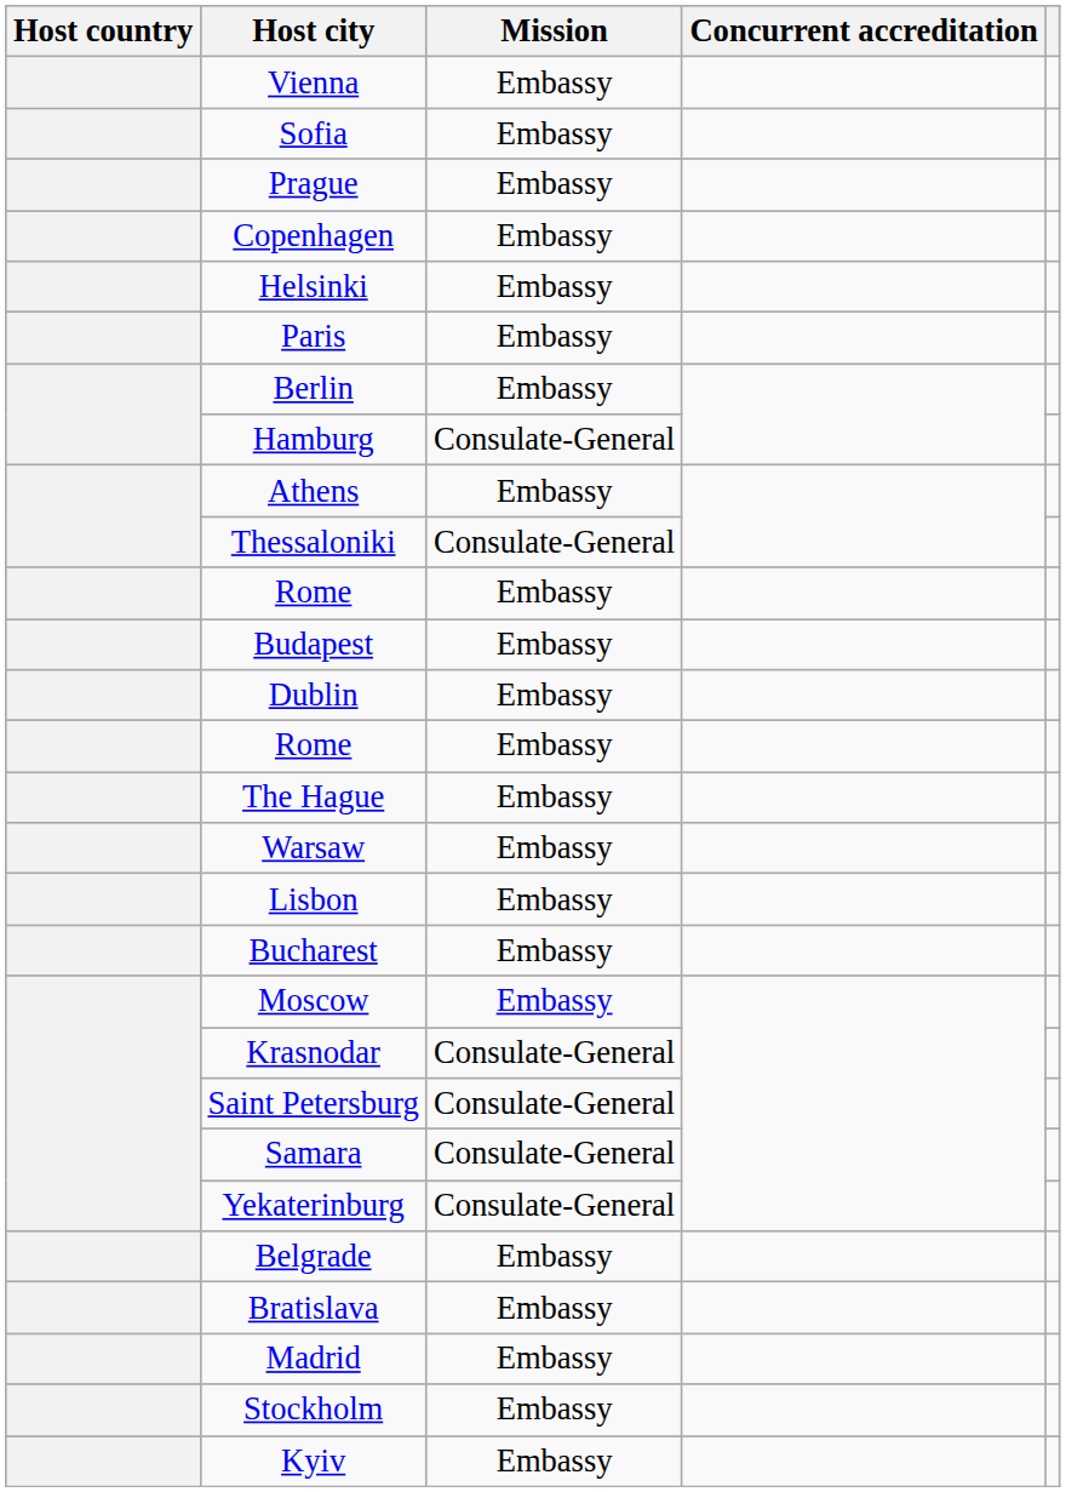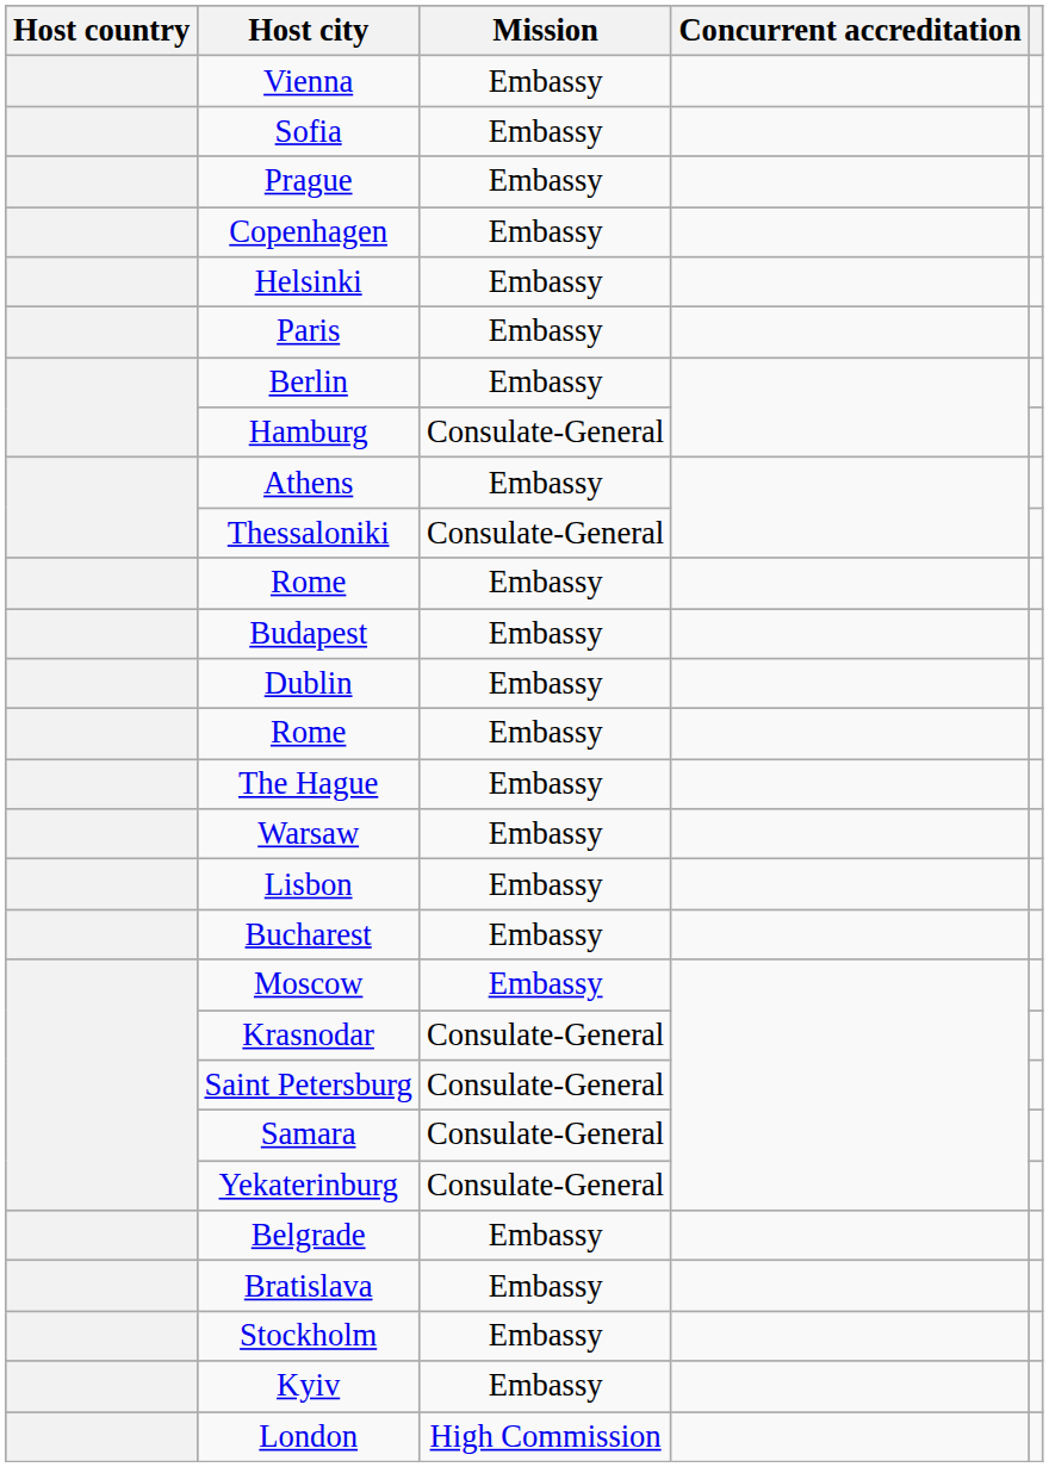- row: Madrid | Embassy
+ row: London | High Commission
